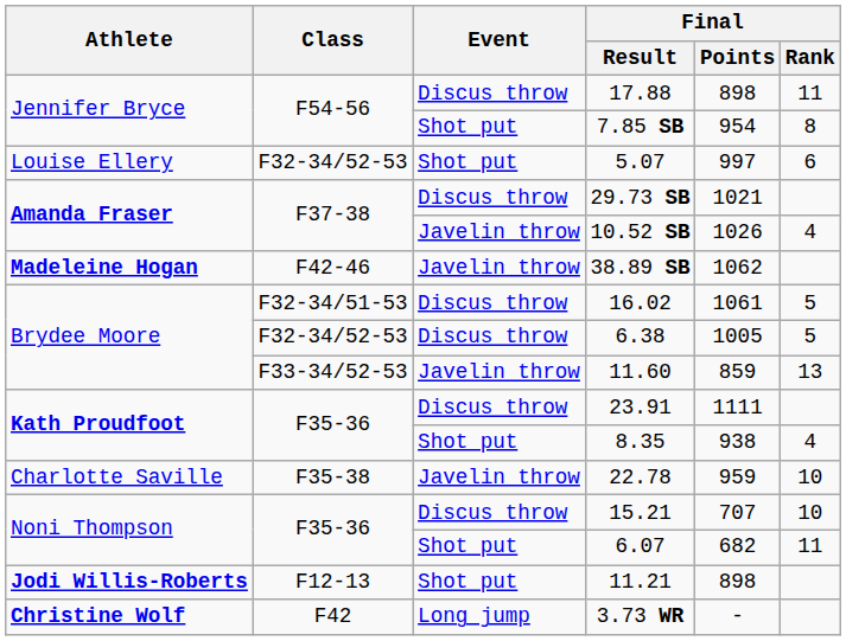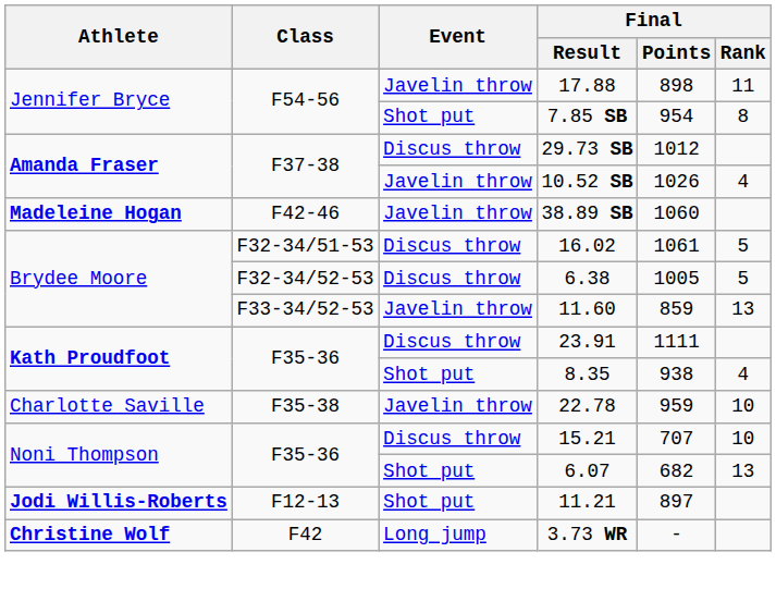17.88 | Event: Discus throw -> Javelin throw
- row: Louise Ellery | F32-34/52-53 | Shot put | 5.07 | 997 | 6
29.73 SB | Final / Points: 1021 -> 1012
38.89 SB | Final / Points: 1062 -> 1060
6.07 | Final / Rank: 11 -> 13
11.21 | Final / Points: 898 -> 897
